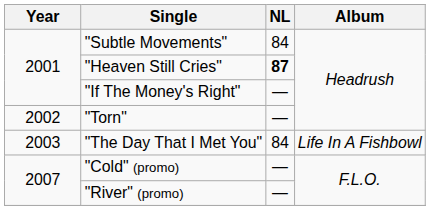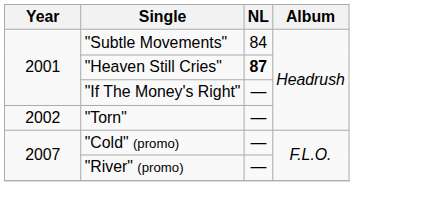- row: 2003 | "The Day That I Met You" | 84 | Life In A Fishbowl
